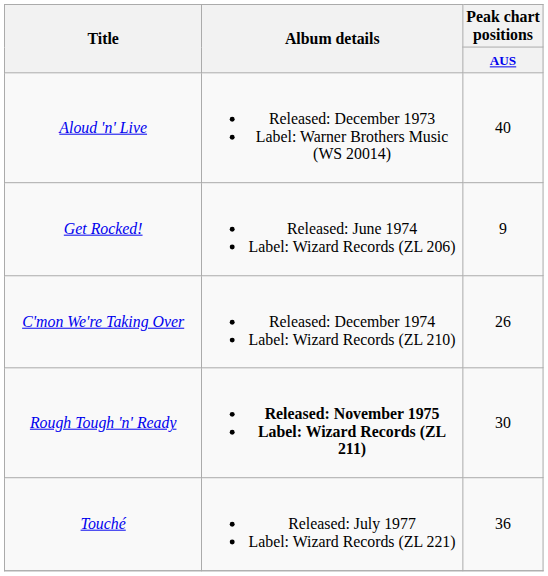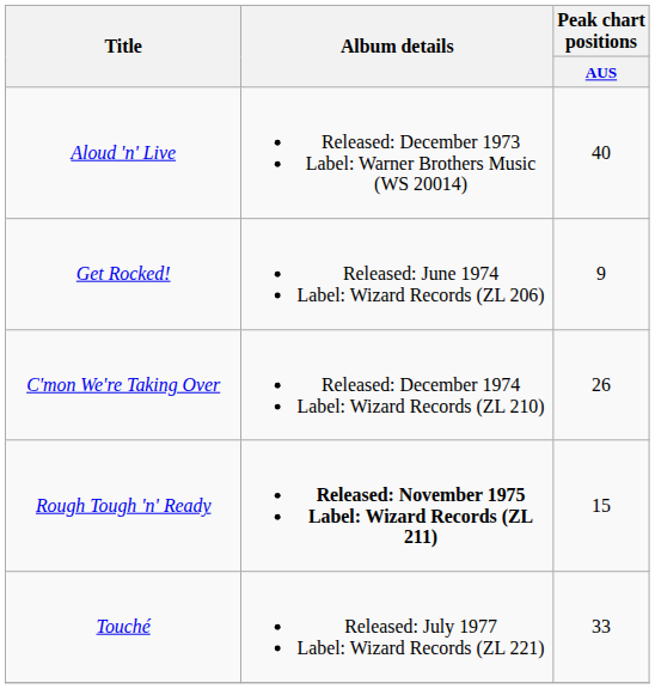Rough Tough 'n' Ready | Peak chart positions / AUS: 30 -> 15
Touché | Peak chart positions / AUS: 36 -> 33
